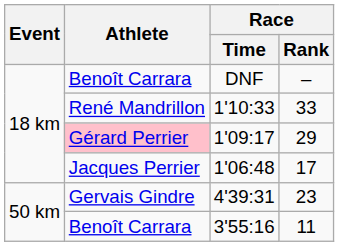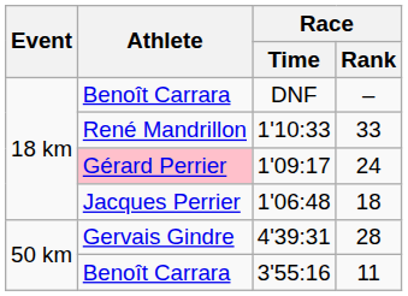1'09:17 | Race / Rank: 29 -> 24
1'06:48 | Race / Rank: 17 -> 18
4'39:31 | Race / Rank: 23 -> 28
